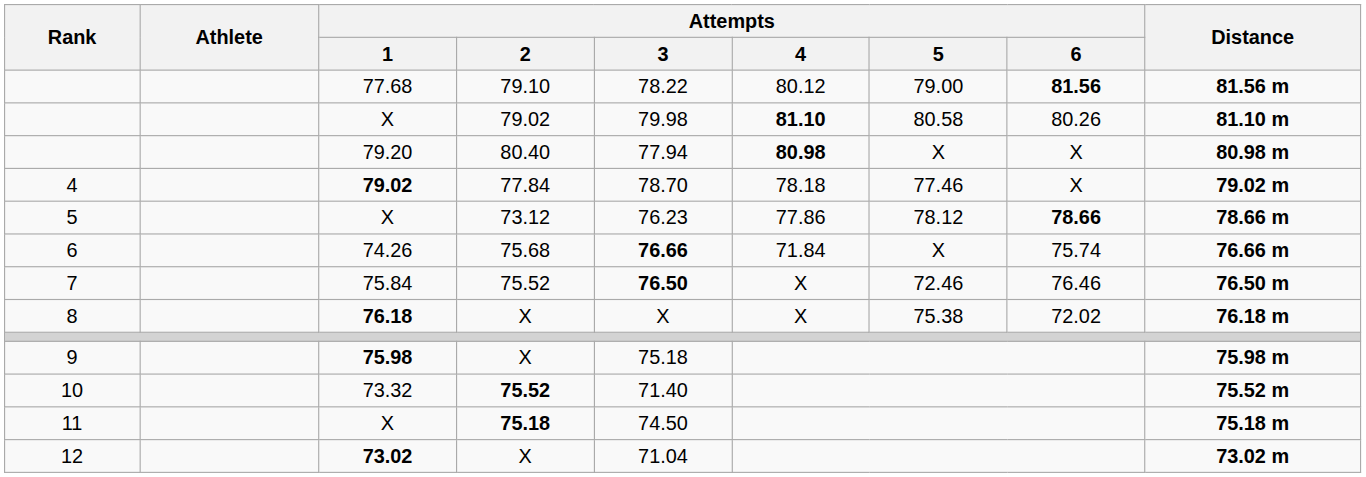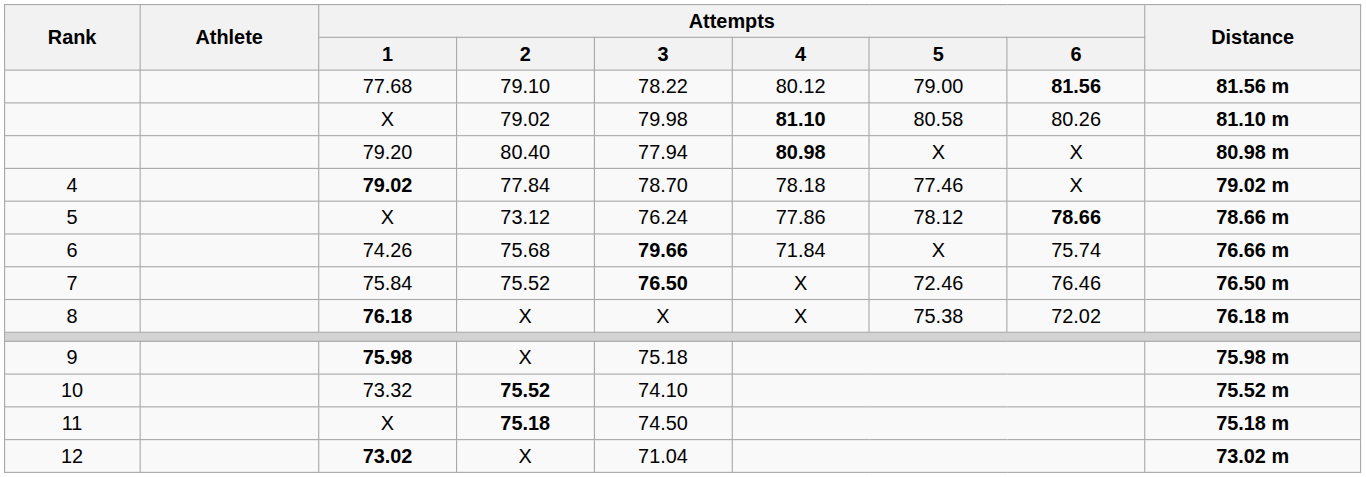5 / X | Attempts / 3: 76.23 -> 76.24
74.26 | Attempts / 3: 76.66 -> 79.66
73.32 | Attempts / 3: 71.40 -> 74.10
